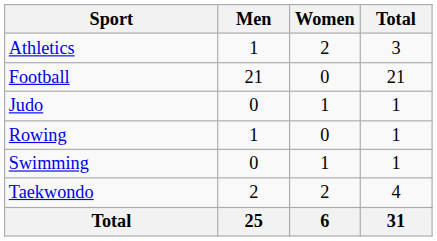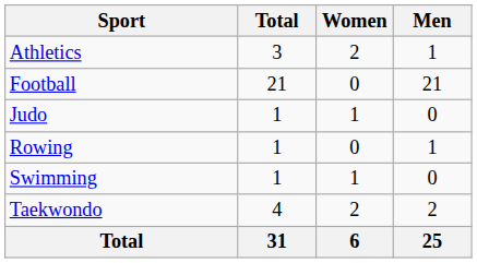columns swapped: Men <-> Total
